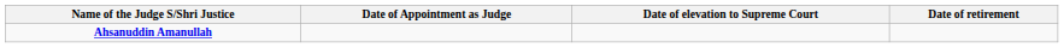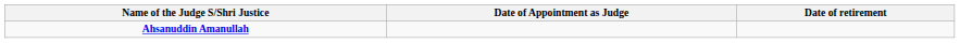- column: Date of elevation to Supreme Court
